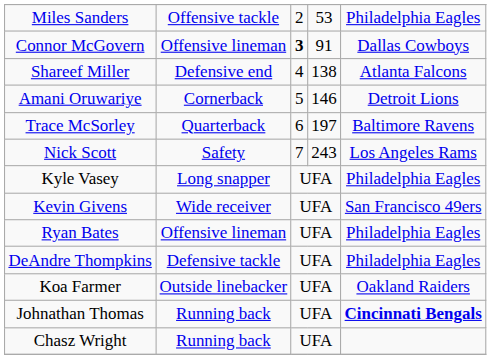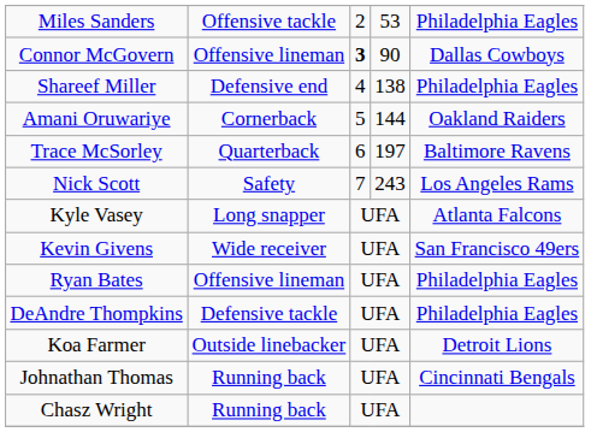Connor McGovern | column 4: 91 -> 90
Shareef Miller | column 5: Atlanta Falcons -> Philadelphia Eagles
Amani Oruwariye | column 4: 146 -> 144
Amani Oruwariye | column 5: Detroit Lions -> Oakland Raiders
Kyle Vasey | column 5: Philadelphia Eagles -> Atlanta Falcons
Koa Farmer | column 5: Oakland Raiders -> Detroit Lions
Johnathan Thomas | column 5: bold -> normal
